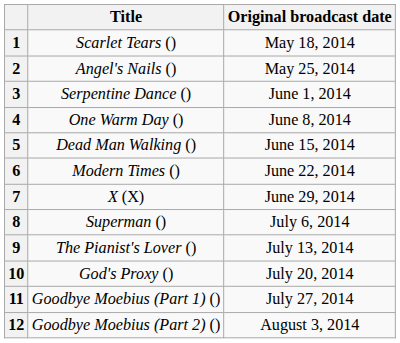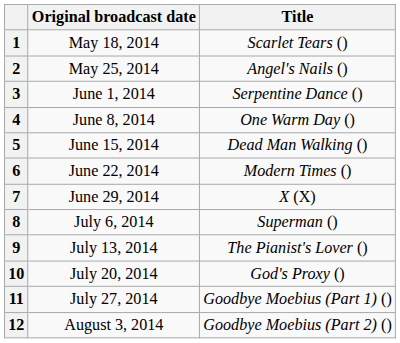columns swapped: Original broadcast date <-> Title
